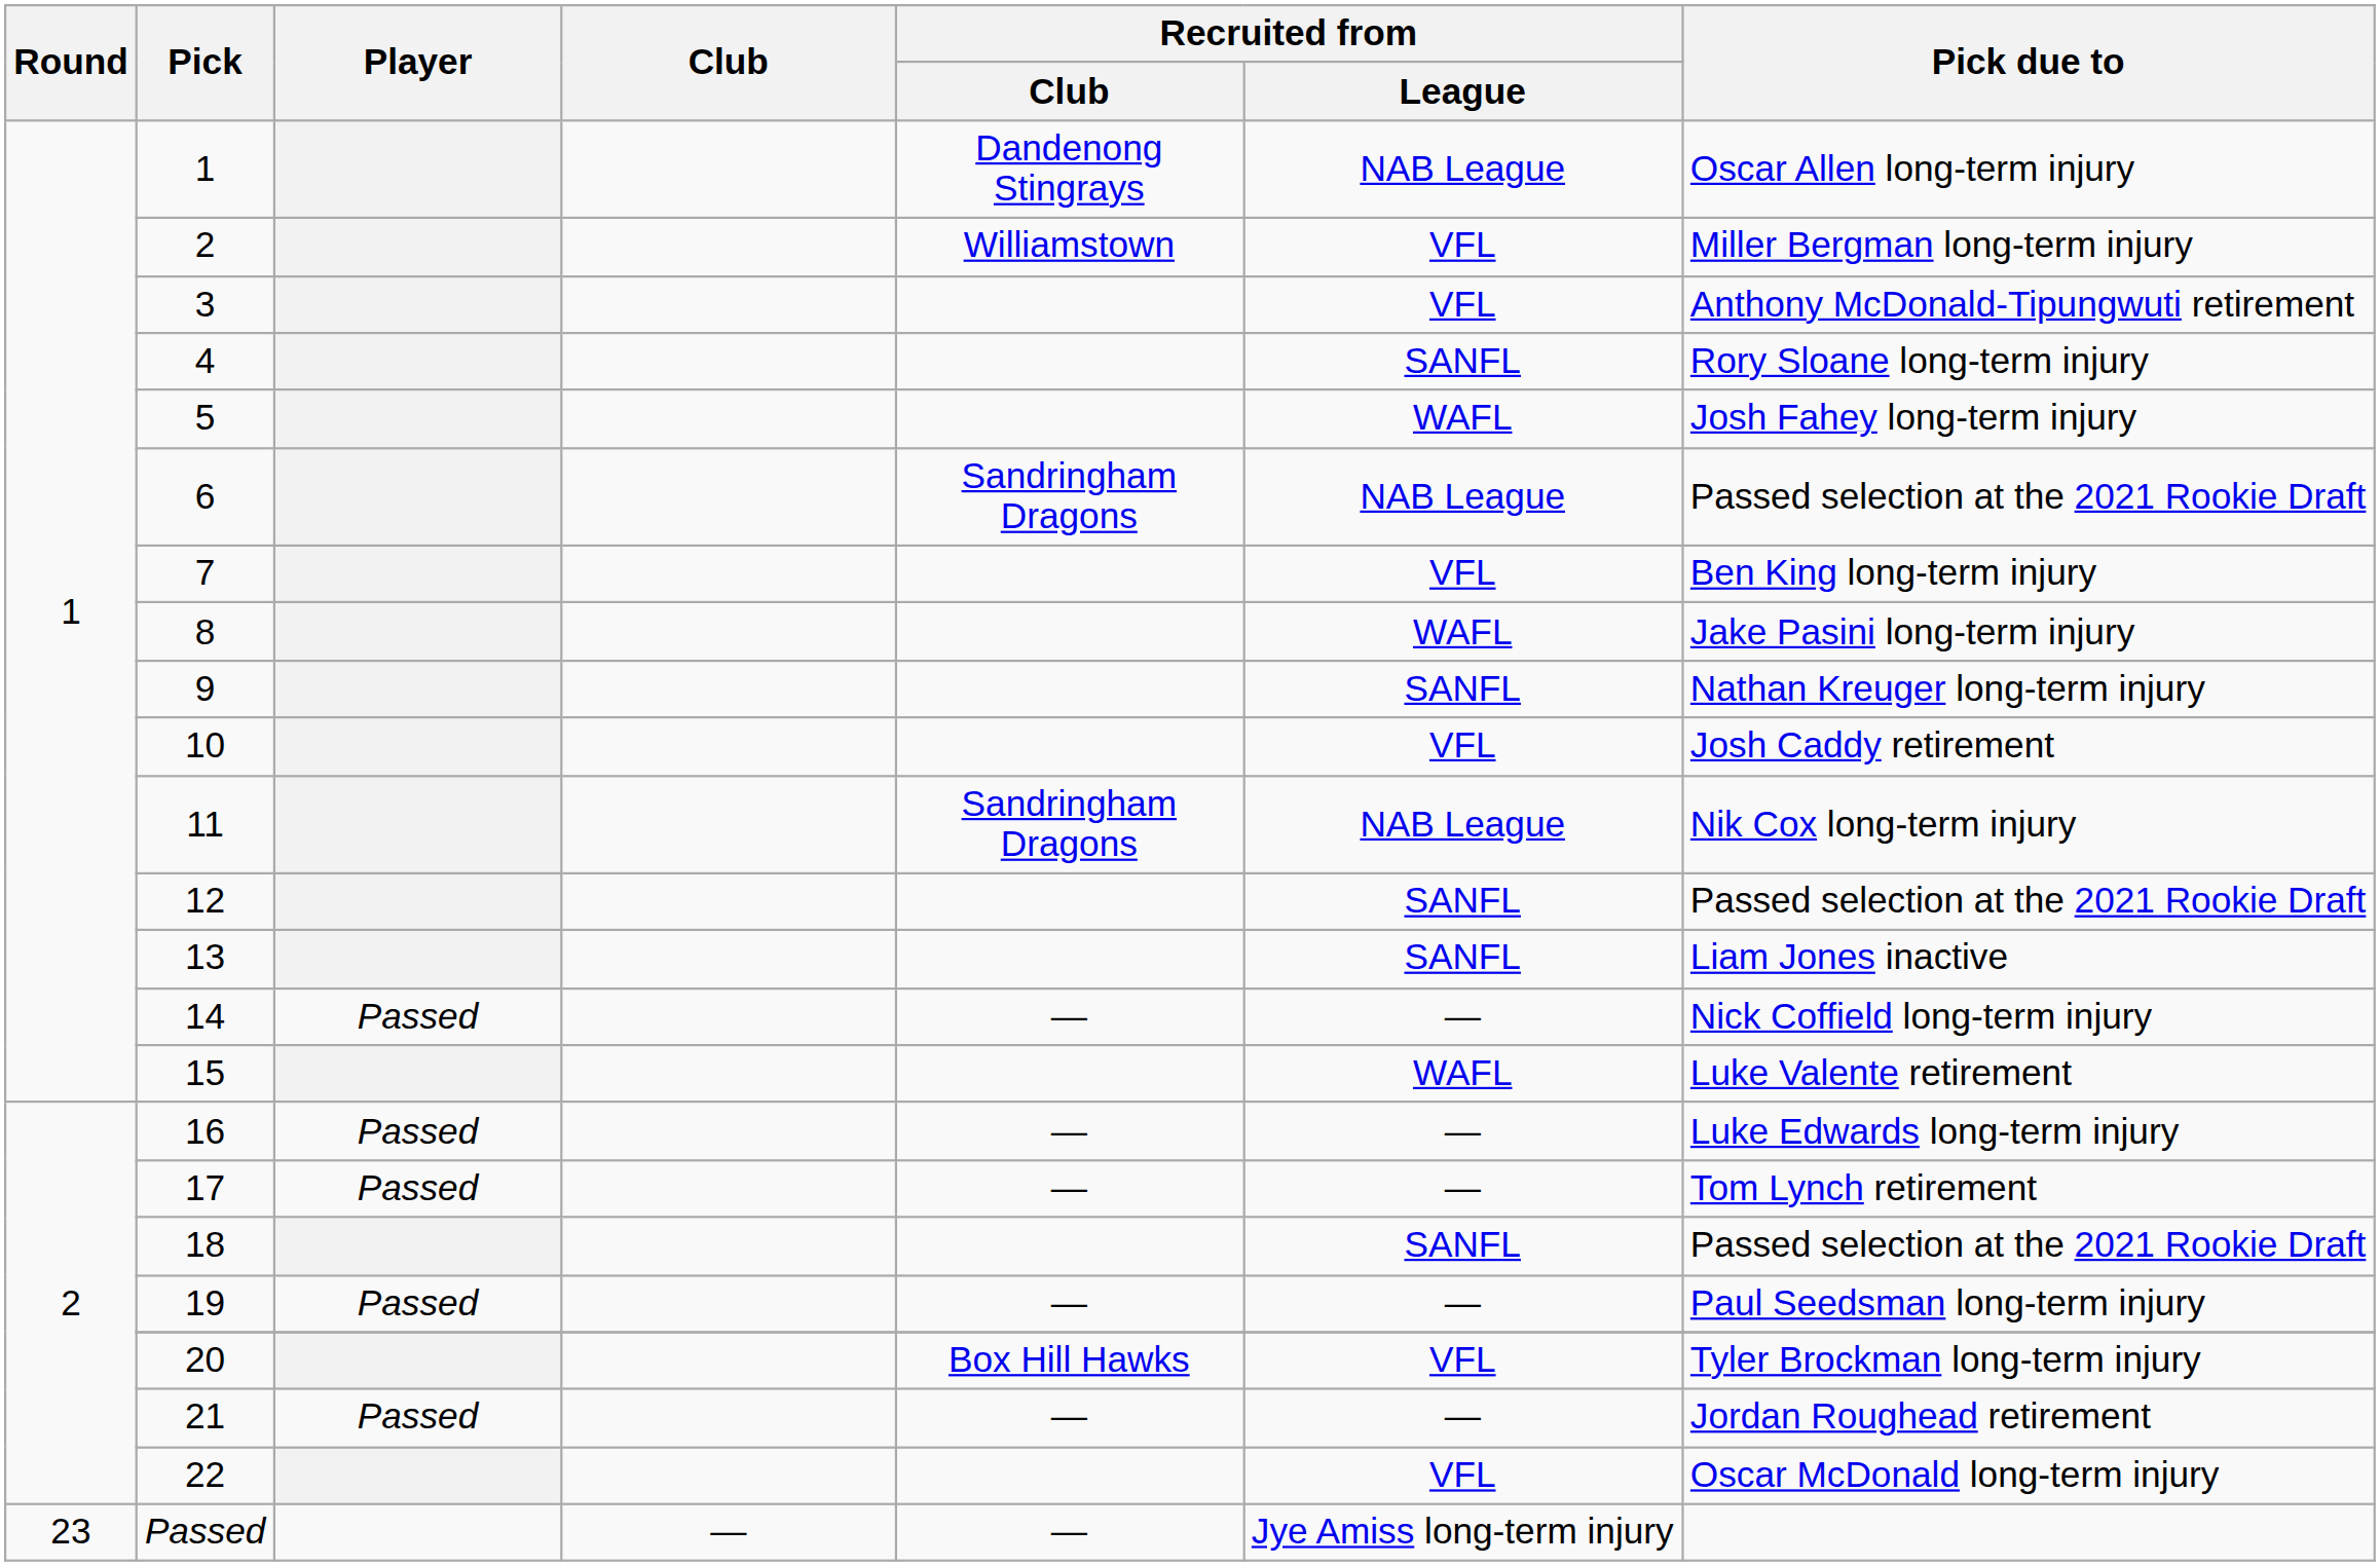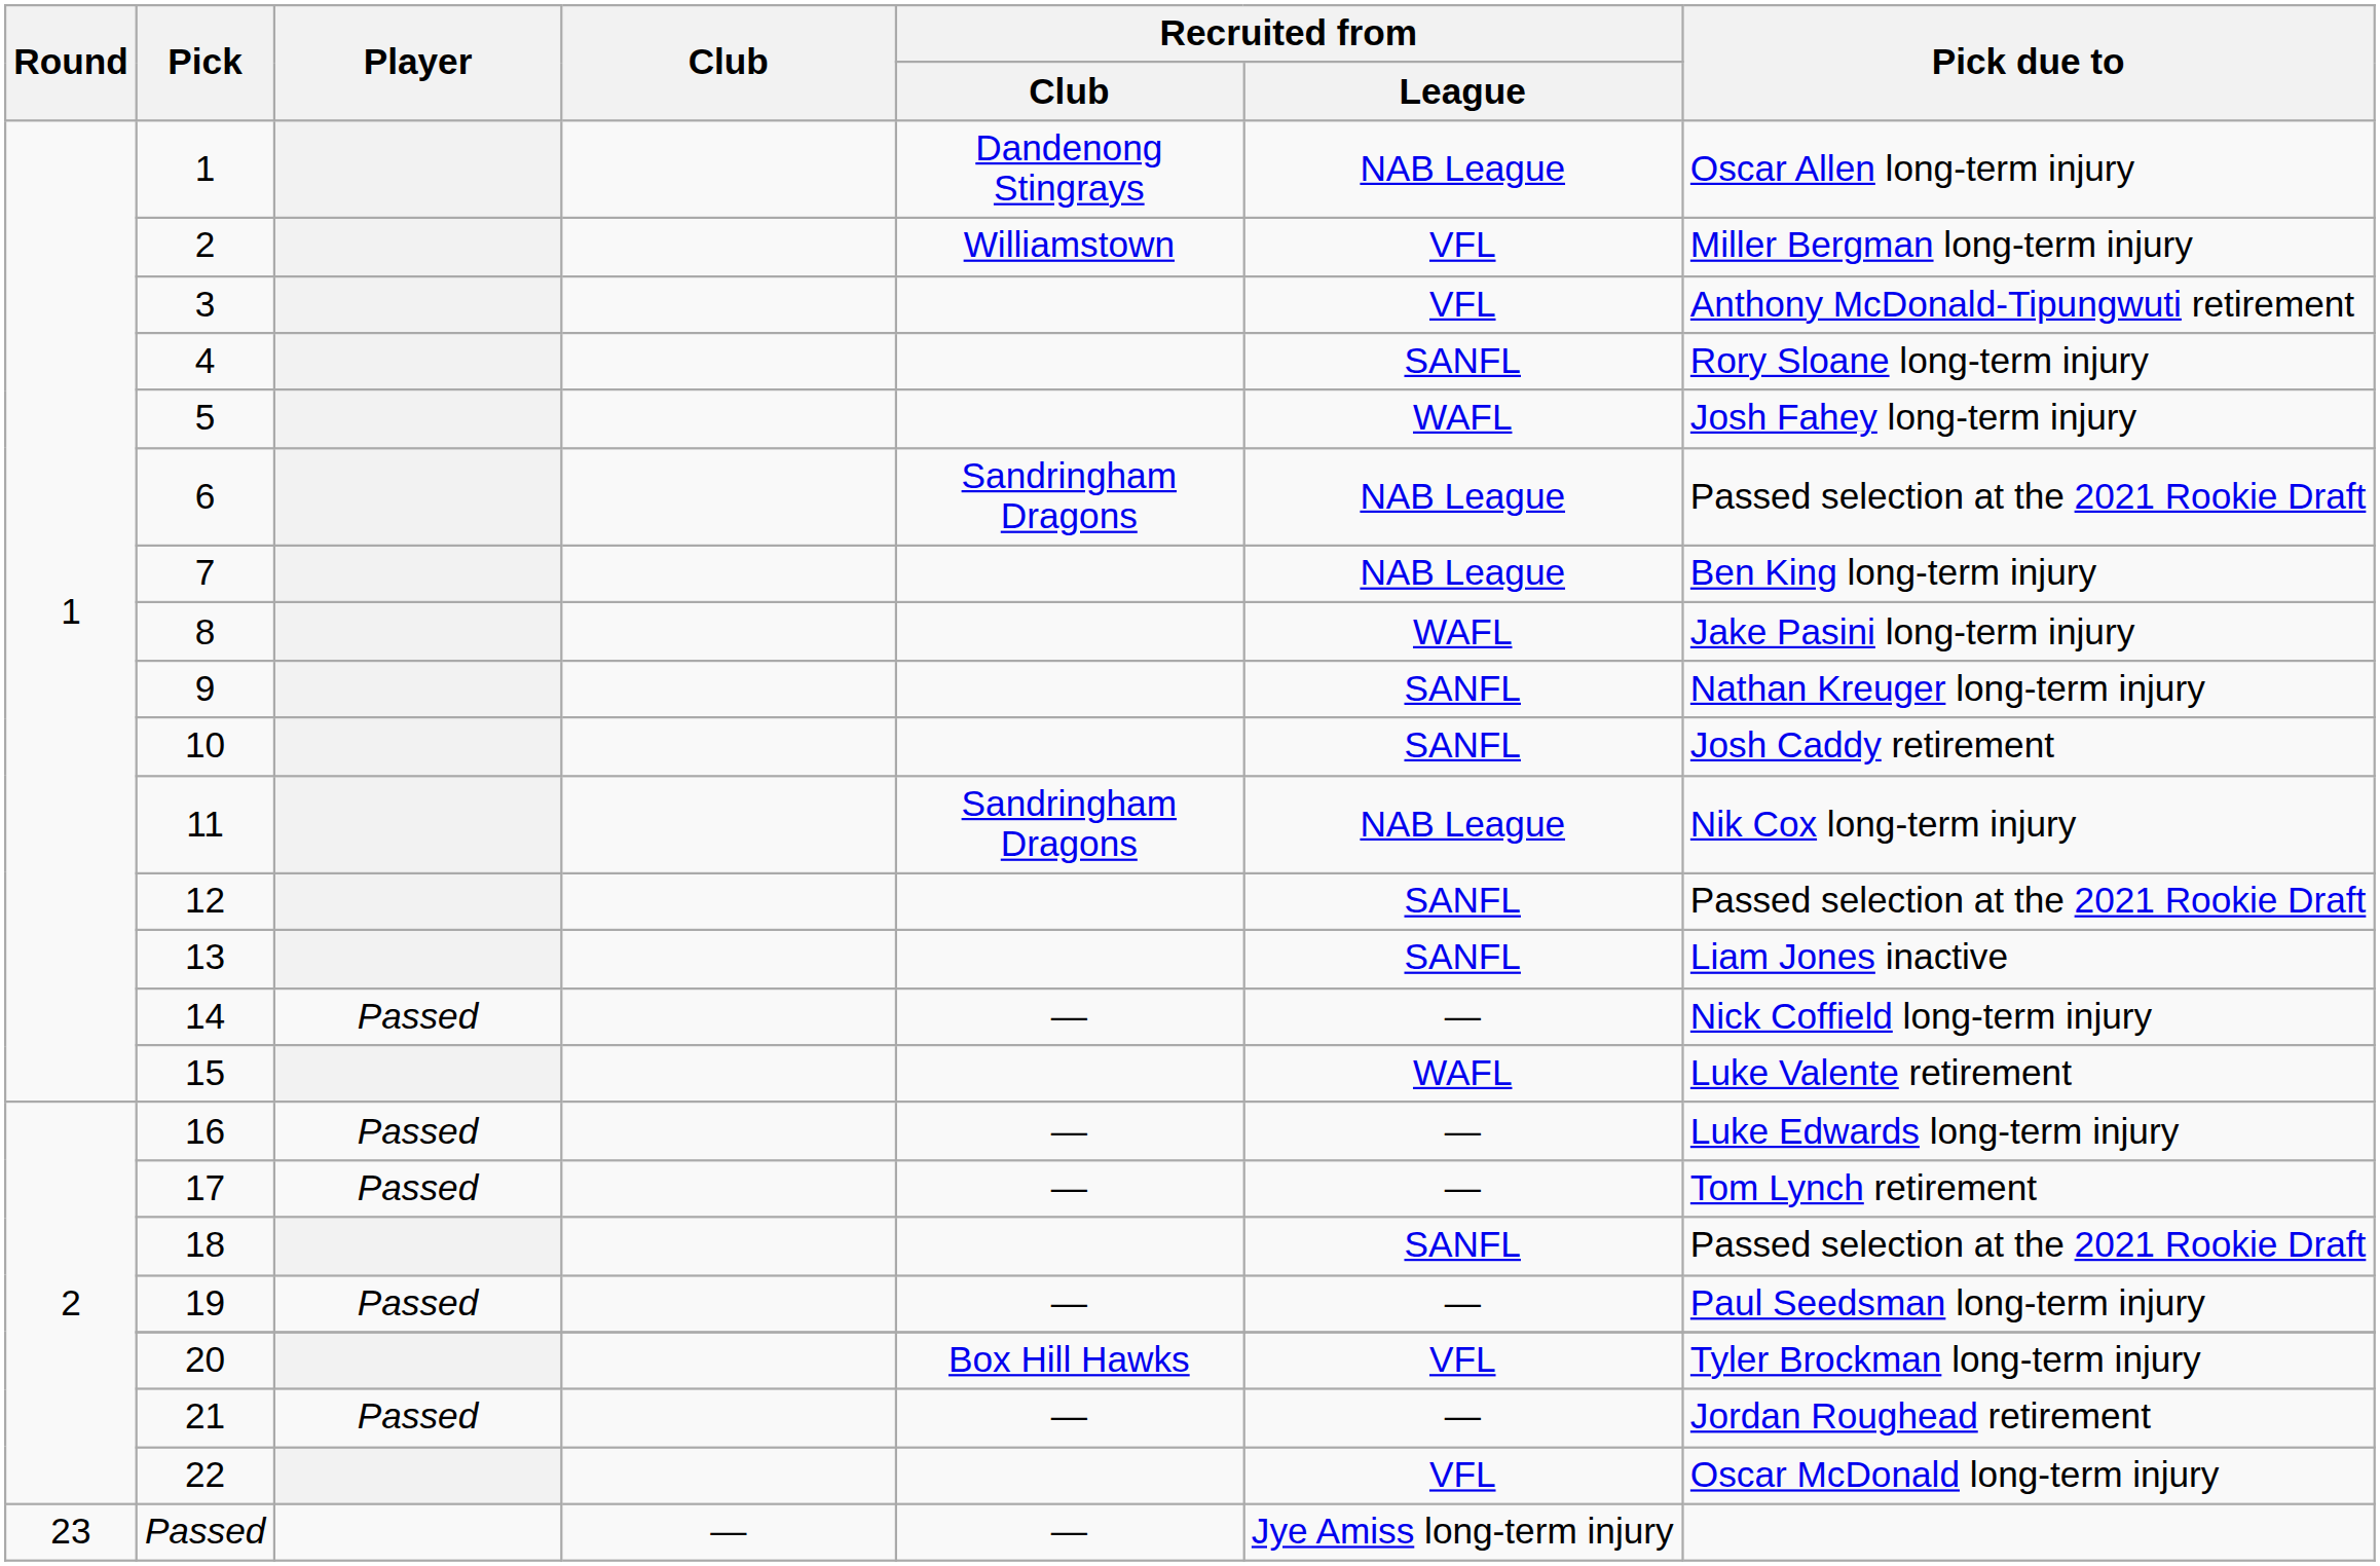7 | Recruited from / League: VFL -> NAB League
10 | Recruited from / League: VFL -> SANFL
